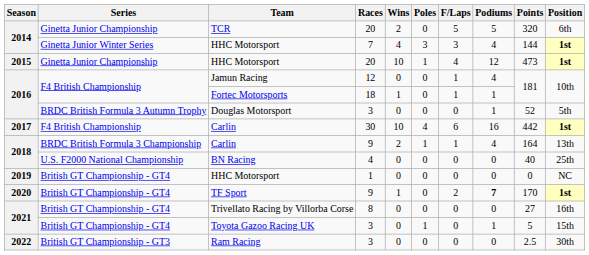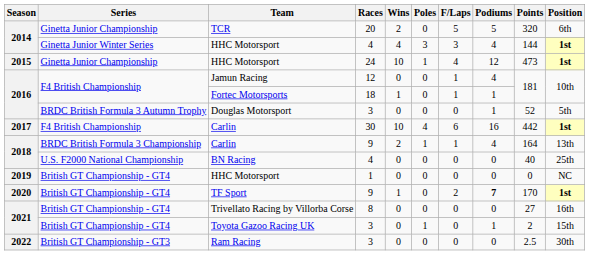2014 / HHC Motorsport | Races: 7 -> 4
2015 / HHC Motorsport | Races: 20 -> 24
Toyota Gazoo Racing UK | Points: 5 -> 2
